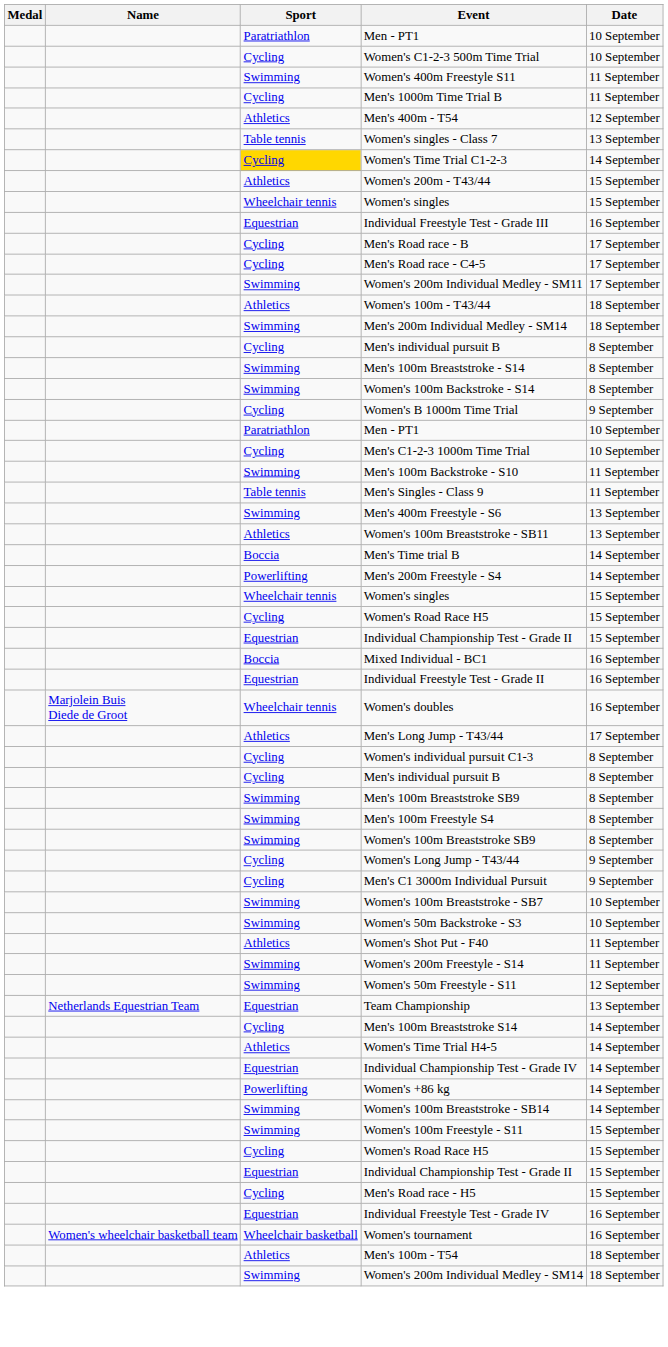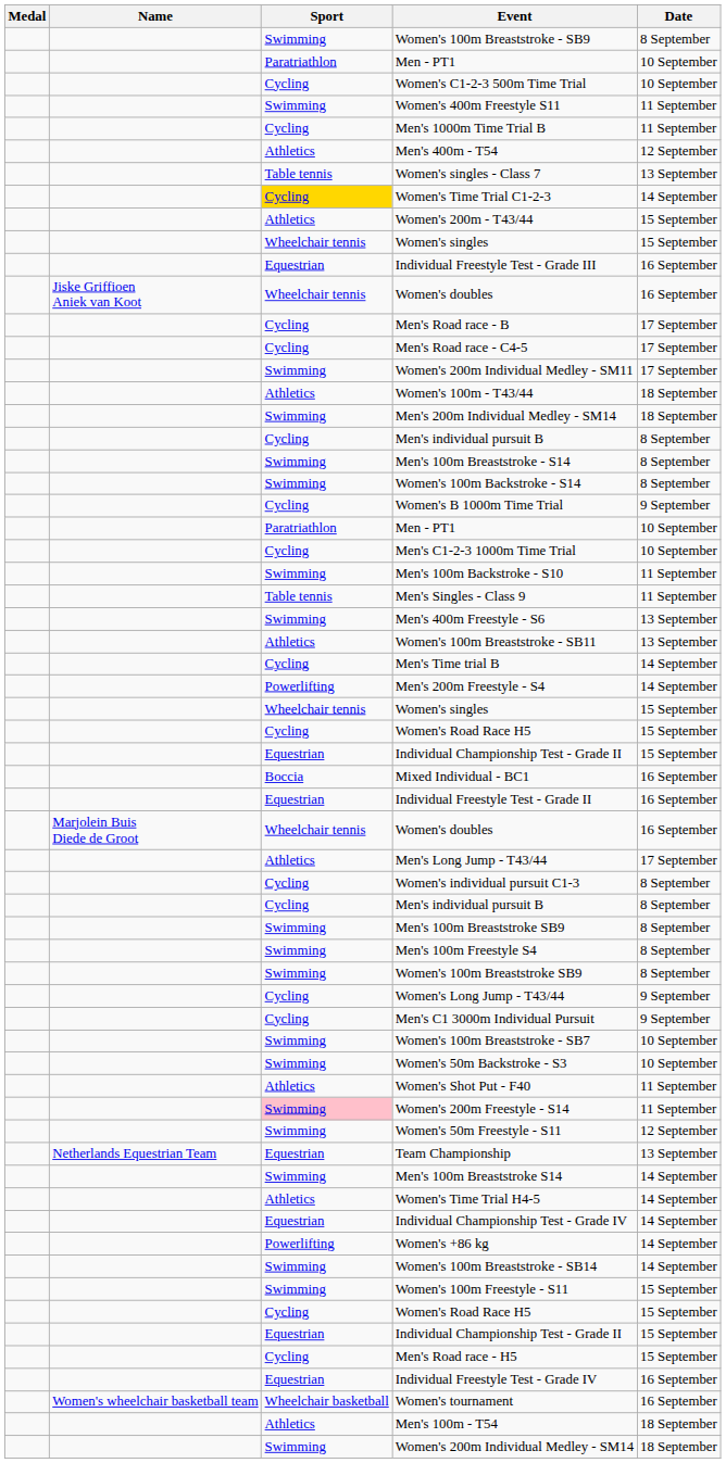+ row: Swimming | Women's 100m Breaststroke - SB9 | 8 September
+ row: Jiske Griffioen Aniek van Koot | Wheelchair tennis | Women's doubles | 16 September
Men's Time trial B | Sport: Boccia -> Cycling
Women's 200m Freestyle - S14 | Sport: no background -> pink background
Men's 100m Breaststroke S14 | Sport: Cycling -> Swimming
